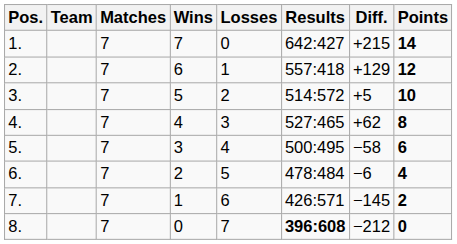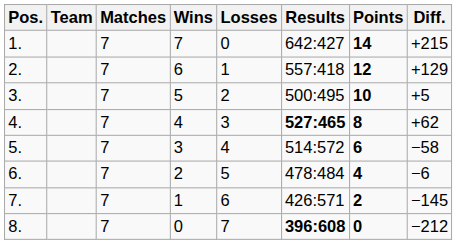columns swapped: Points <-> Diff.
3. | Results: 514:572 -> 500:495
4. | Results: normal -> bold
5. | Results: 500:495 -> 514:572
